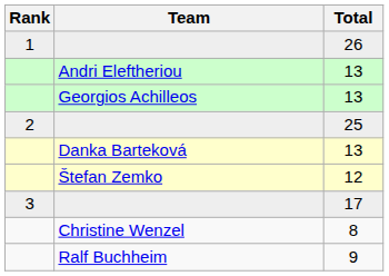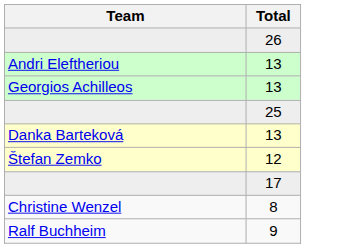- column: Rank | 1 | 2 | 3
